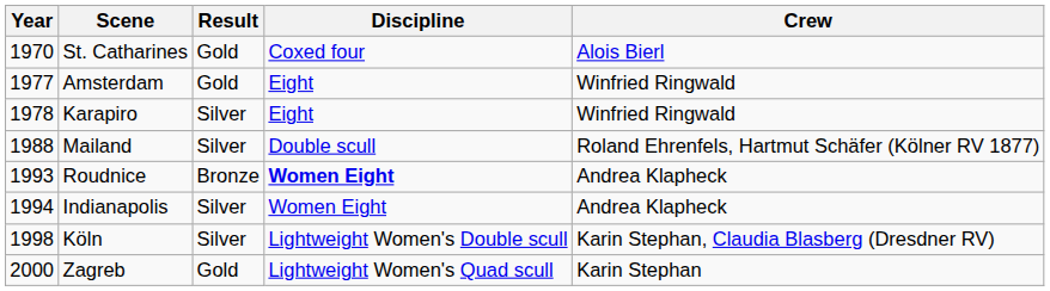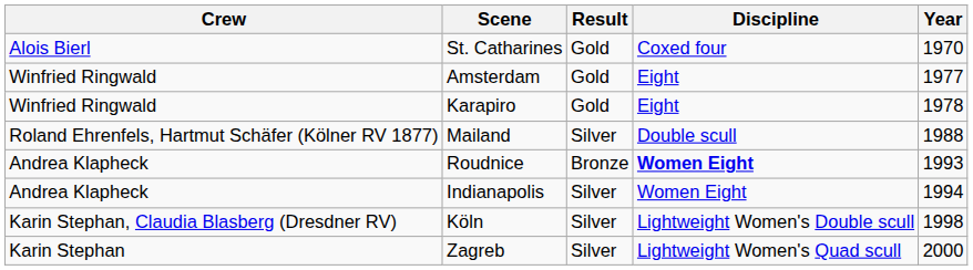columns swapped: Year <-> Crew
Karapiro | Result: Silver -> Gold
Zagreb | Result: Gold -> Silver
